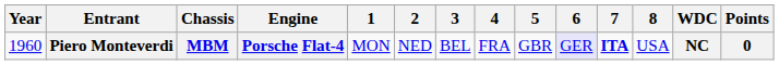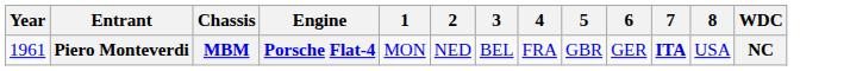- column: Points | 0
Piero Monteverdi | Year: 1960 -> 1961
Piero Monteverdi | 6: lavender background -> no background
